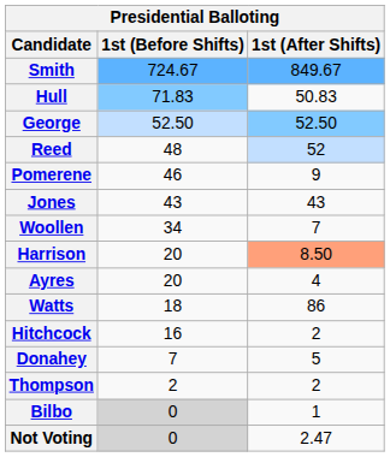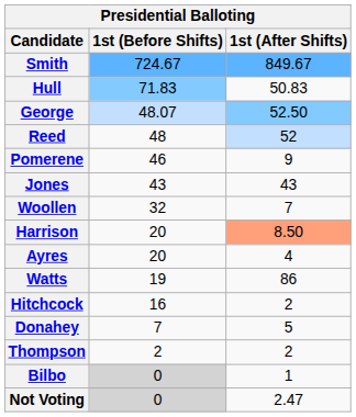George | 1st (Before Shifts): 52.50 -> 48.07
Woollen | 1st (Before Shifts): 34 -> 32
Watts | 1st (Before Shifts): 18 -> 19
